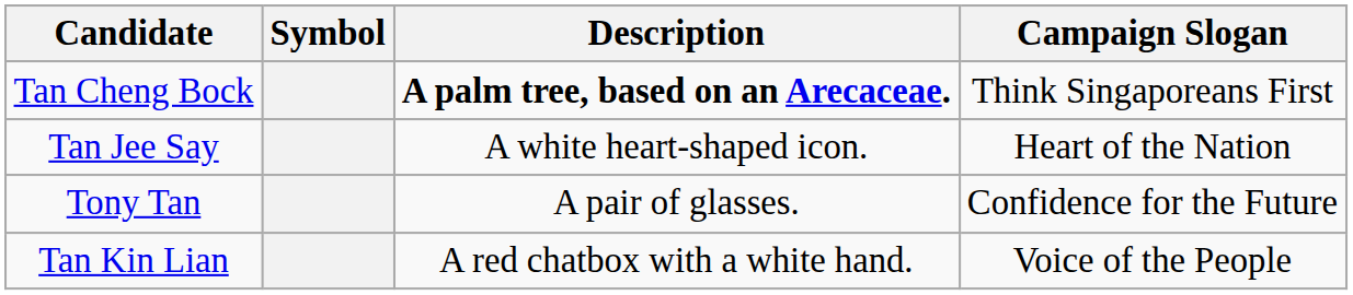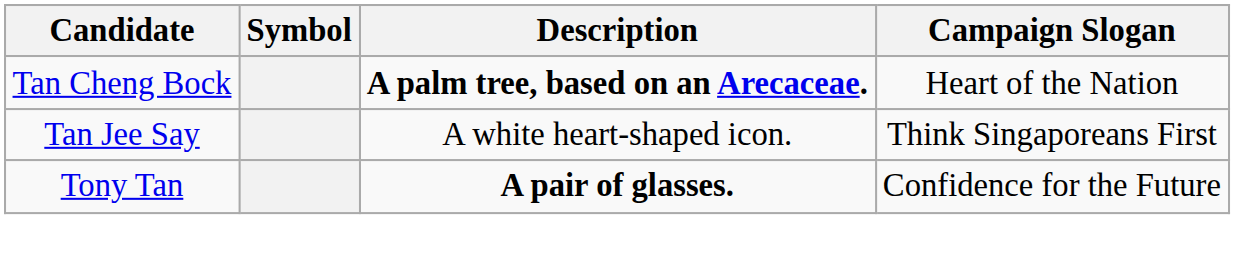Tan Cheng Bock | Campaign Slogan: Think Singaporeans First -> Heart of the Nation
Tan Jee Say | Campaign Slogan: Heart of the Nation -> Think Singaporeans First
Tony Tan | Description: normal -> bold
- row: Tan Kin Lian | A red chatbox with a white hand. | Voice of the People
